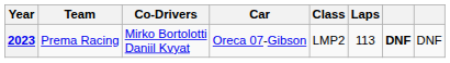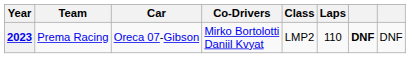columns swapped: Co-Drivers <-> Car
2023 | Laps: 113 -> 110
